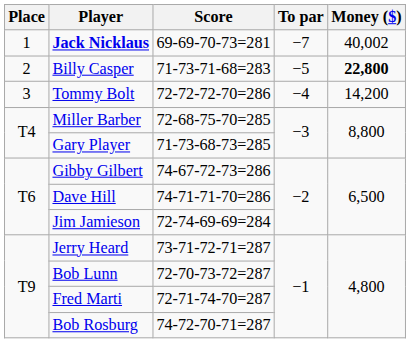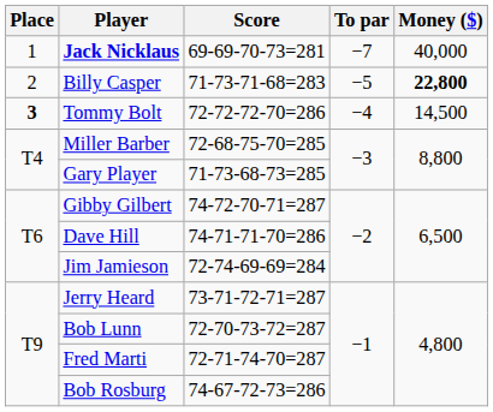Jack Nicklaus | Money ($): 40,002 -> 40,000
Tommy Bolt | Place: normal -> bold
Tommy Bolt | Money ($): 14,200 -> 14,500
Gibby Gilbert | Score: 74-67-72-73=286 -> 74-72-70-71=287
Bob Rosburg | Score: 74-72-70-71=287 -> 74-67-72-73=286
